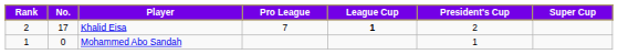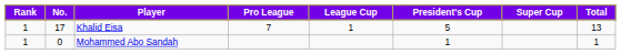+ column: Total | 13 | 1
Khalid Eisa | Rank: 2 -> 1
Khalid Eisa | League Cup: bold -> normal
Khalid Eisa | President's Cup: 2 -> 5
